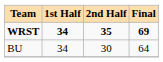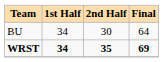rows swapped: WRST <-> BU
